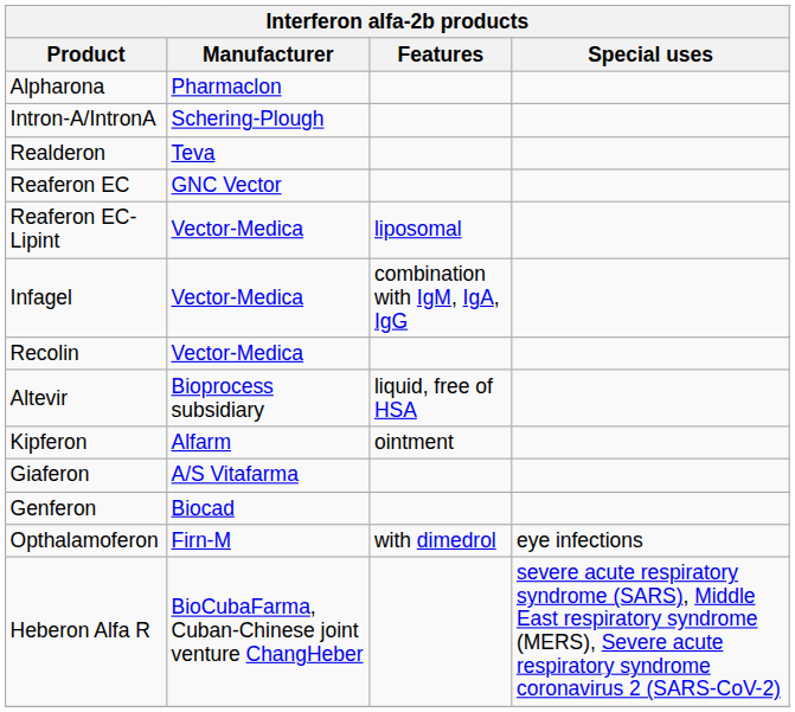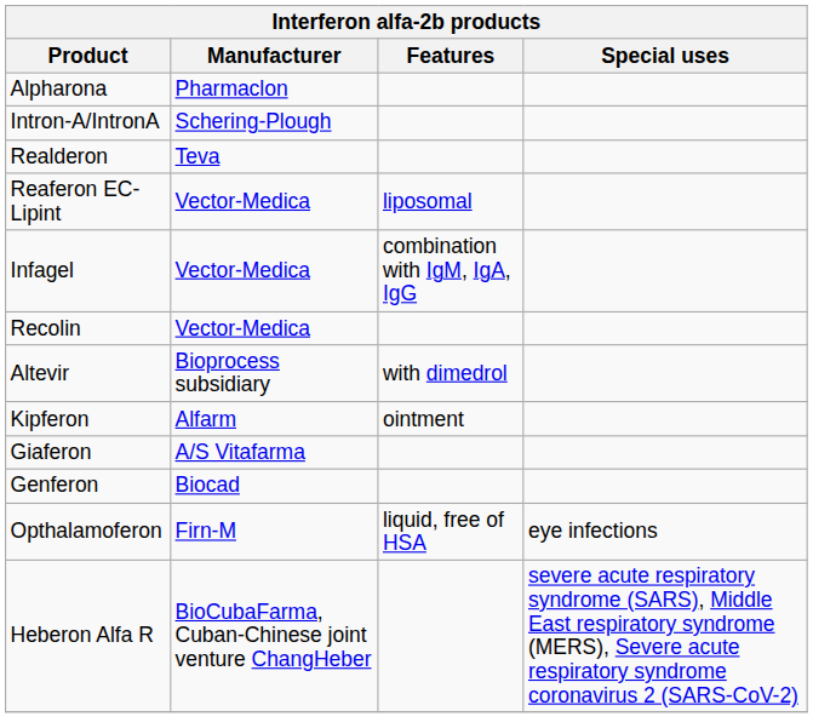- row: Reaferon EC | GNC Vector
Altevir | Features: liquid, free of HSA -> with dimedrol
Opthalamoferon | Features: with dimedrol -> liquid, free of HSA
